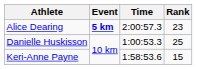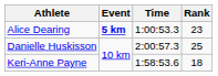Alice Dearing | Time: 2:00:57.3 -> 1:00:53.3
Danielle Huskisson | Time: 1:00:53.3 -> 2:00:57.3
Keri-Anne Payne | Rank: 15 -> 18
